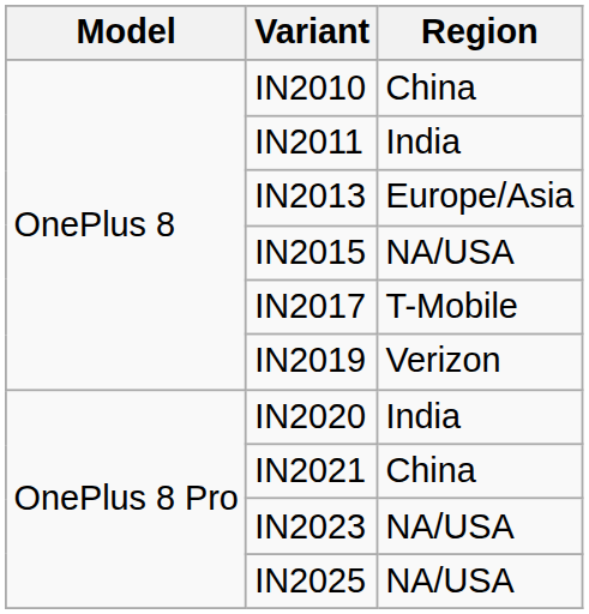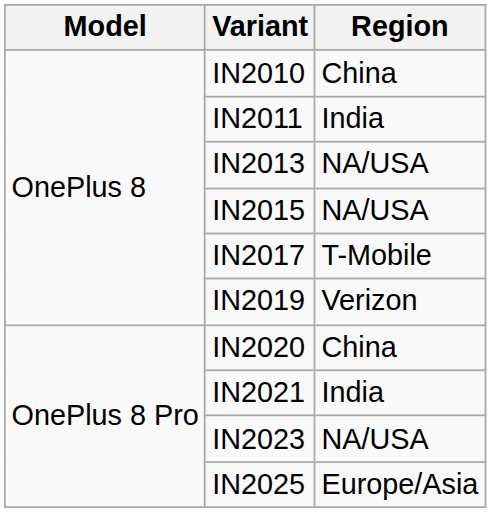IN2013 | Region: Europe/Asia -> NA/USA
IN2020 | Region: India -> China
IN2021 | Region: China -> India
IN2025 | Region: NA/USA -> Europe/Asia
